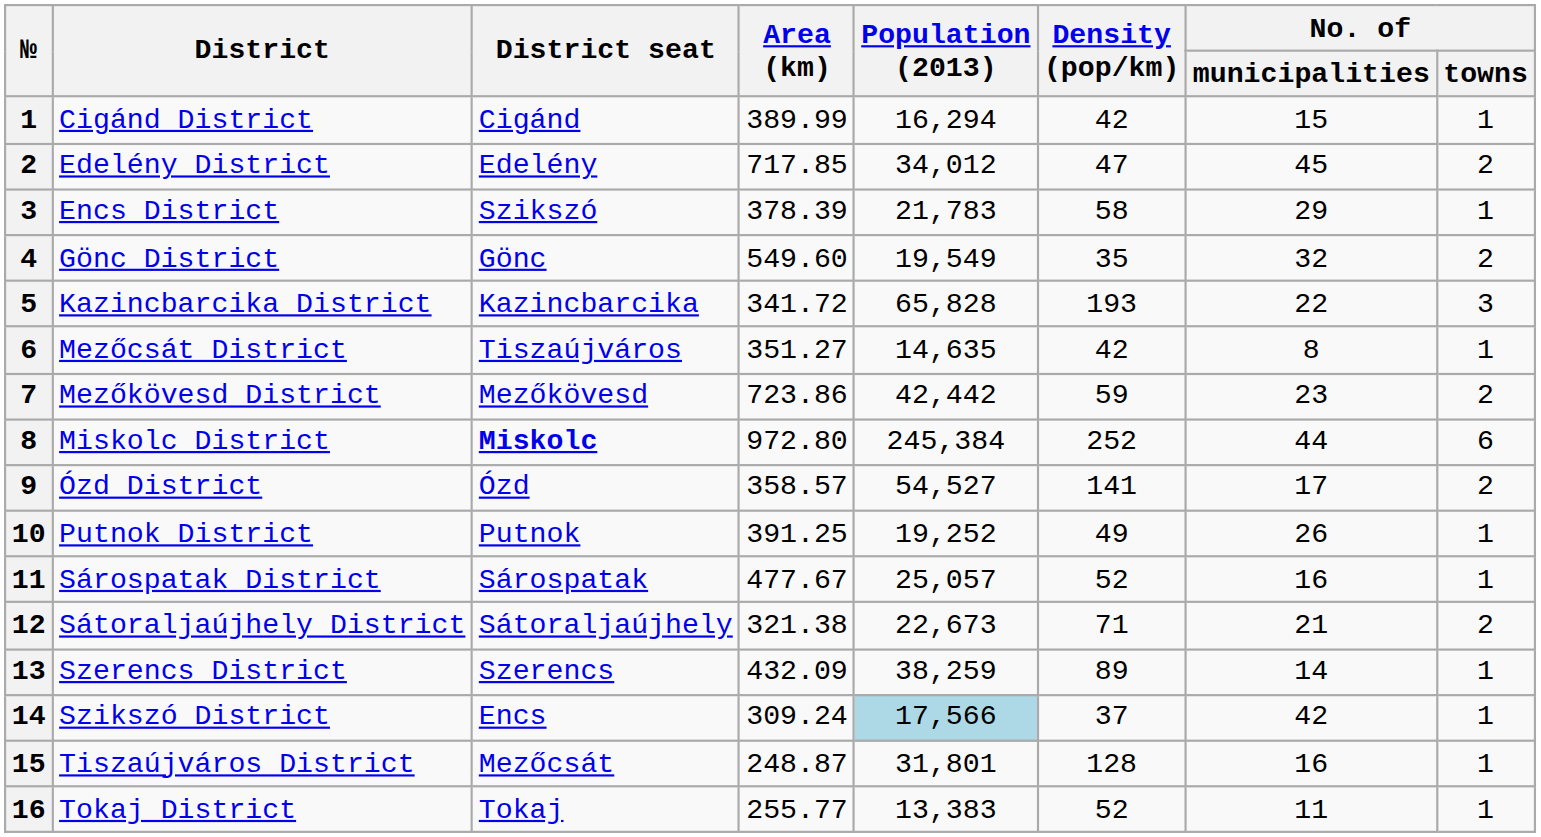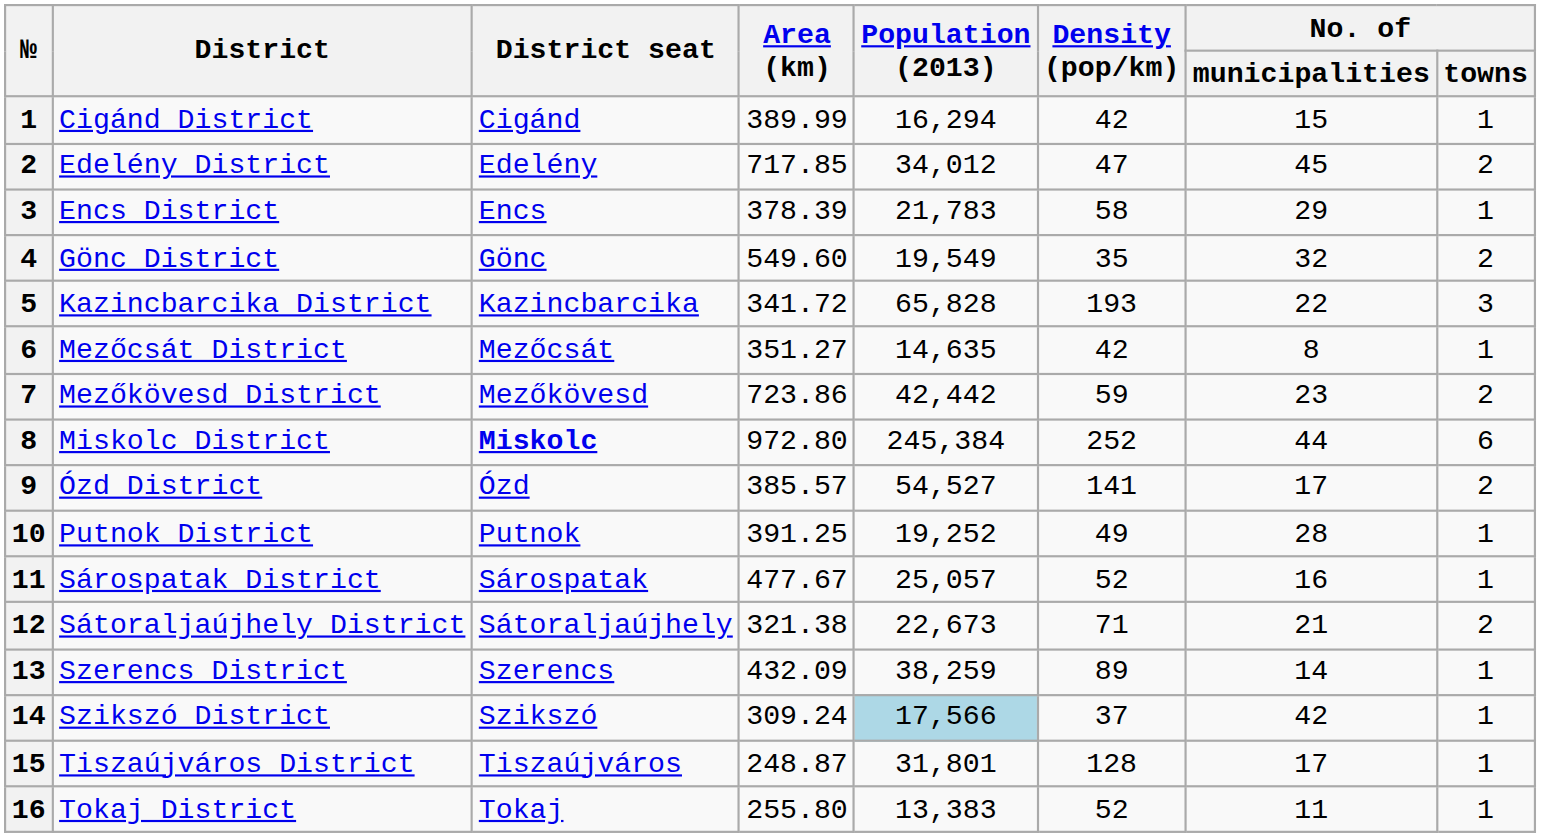Encs District | District seat: Szikszó -> Encs
Mezőcsát District | District seat: Tiszaújváros -> Mezőcsát
Ózd District | Area (km): 358.57 -> 385.57
Putnok District | No. of / municipalities: 26 -> 28
Szikszó District | District seat: Encs -> Szikszó
Tiszaújváros District | District seat: Mezőcsát -> Tiszaújváros
Tiszaújváros District | No. of / municipalities: 16 -> 17
Tokaj District | Area (km): 255.77 -> 255.80
